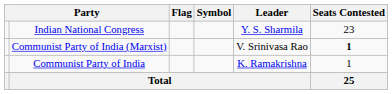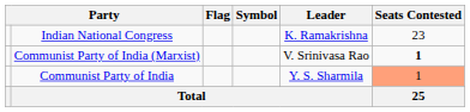Indian National Congress | Leader: Y. S. Sharmila -> K. Ramakrishna
Communist Party of India | Leader: K. Ramakrishna -> Y. S. Sharmila
Communist Party of India | Seats Contested: no background -> lightsalmon background
